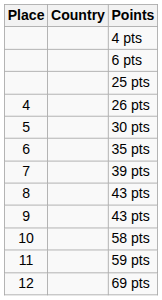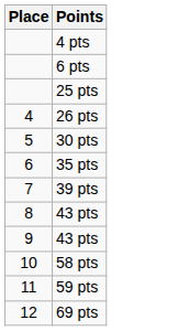- column: Country
